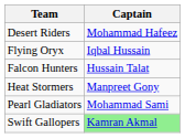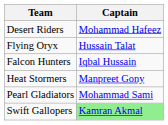Flying Oryx | Captain: Iqbal Hussain -> Hussain Talat
Falcon Hunters | Captain: Hussain Talat -> Iqbal Hussain
